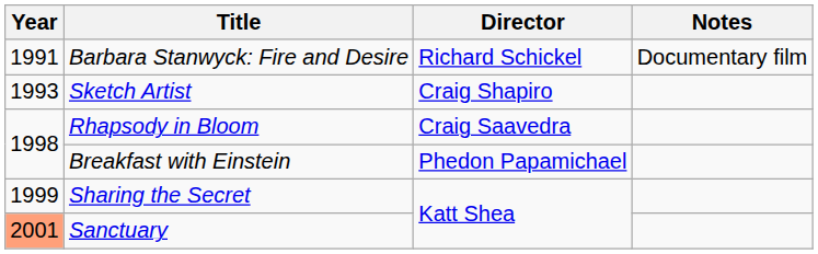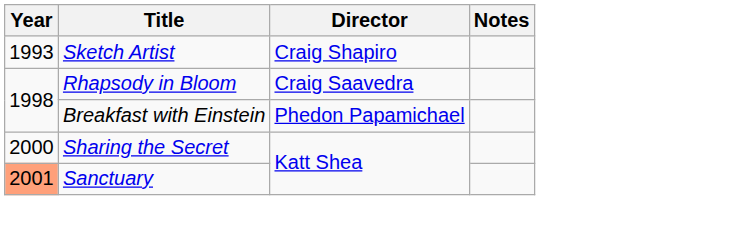- row: 1991 | Barbara Stanwyck: Fire and Desire | Richard Schickel | Documentary film
Sharing the Secret | Year: 1999 -> 2000
